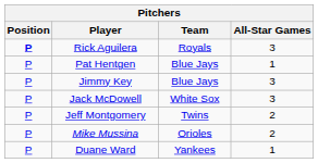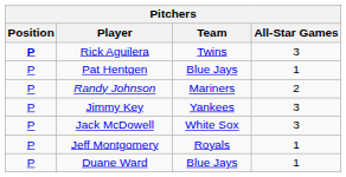Rick Aguilera | Team: Royals -> Twins
+ row: P | Randy Johnson | Mariners | 2
Jimmy Key | Team: Blue Jays -> Yankees
Jeff Montgomery | Team: Twins -> Royals
Jeff Montgomery | All-Star Games: 2 -> 1
- row: P | Mike Mussina | Orioles | 2
Duane Ward | Team: Yankees -> Blue Jays
